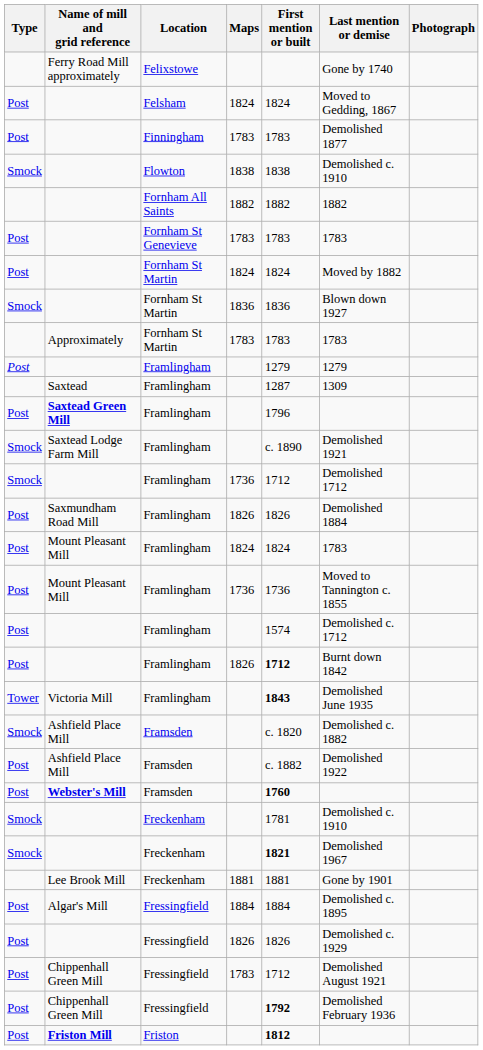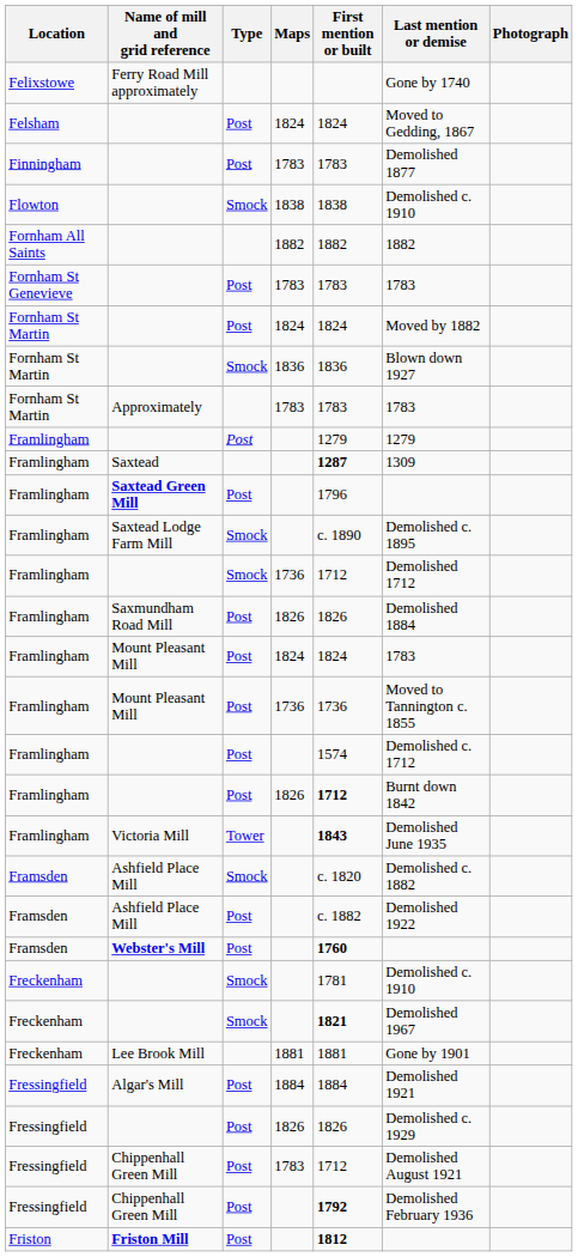columns swapped: Location <-> Type
Saxtead | First mention or built: normal -> bold
Saxtead Lodge Farm Mill | Last mention or demise: Demolished 1921 -> Demolished c. 1895
Algar's Mill | Last mention or demise: Demolished c. 1895 -> Demolished 1921
